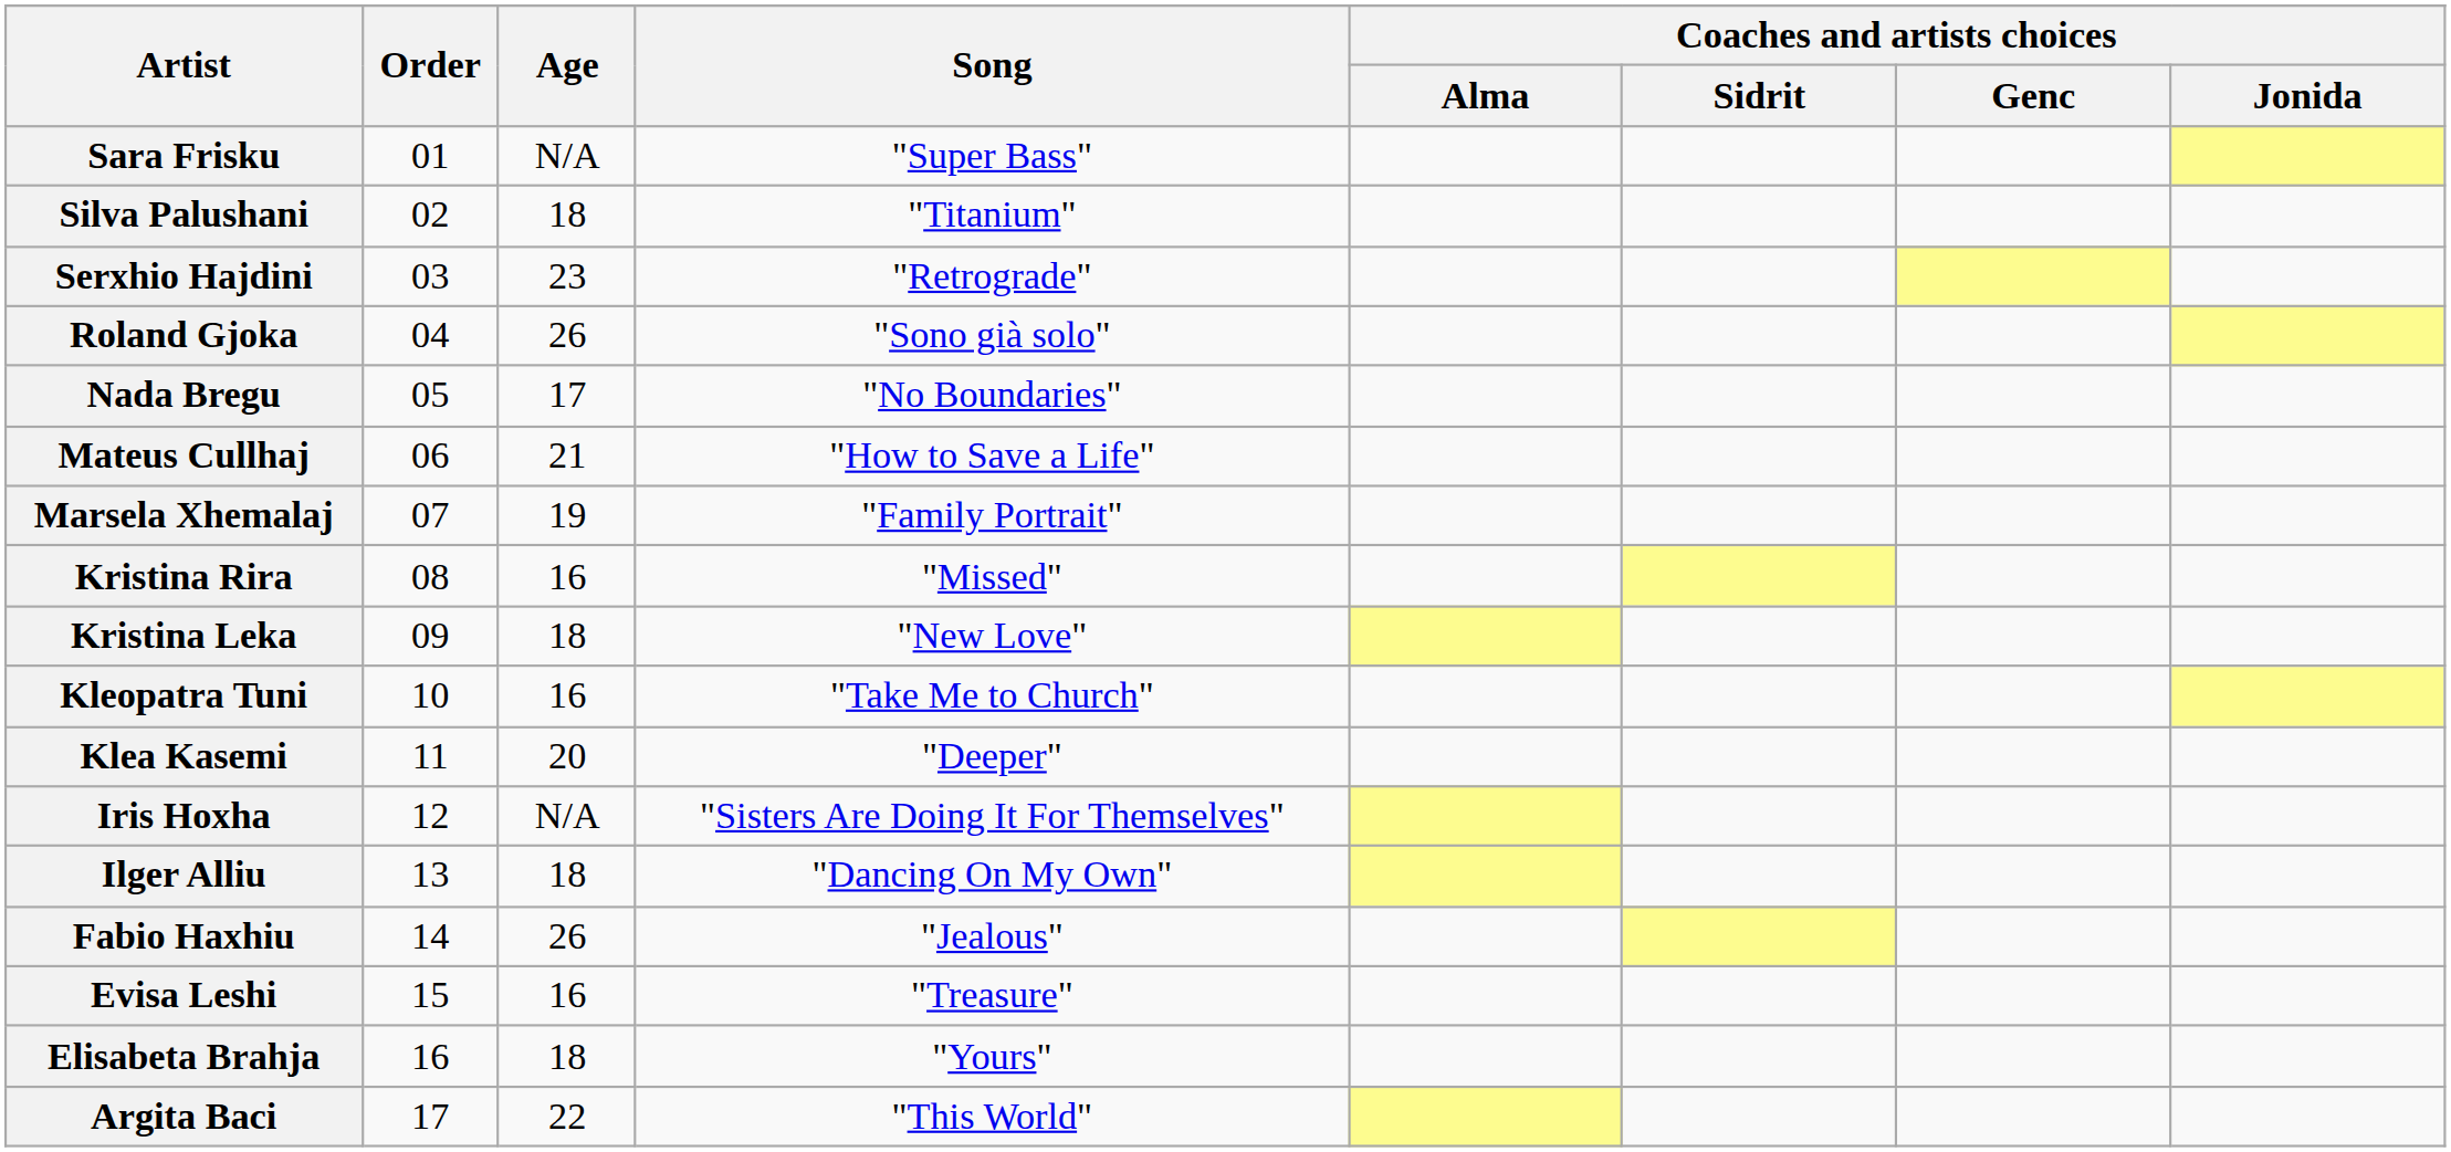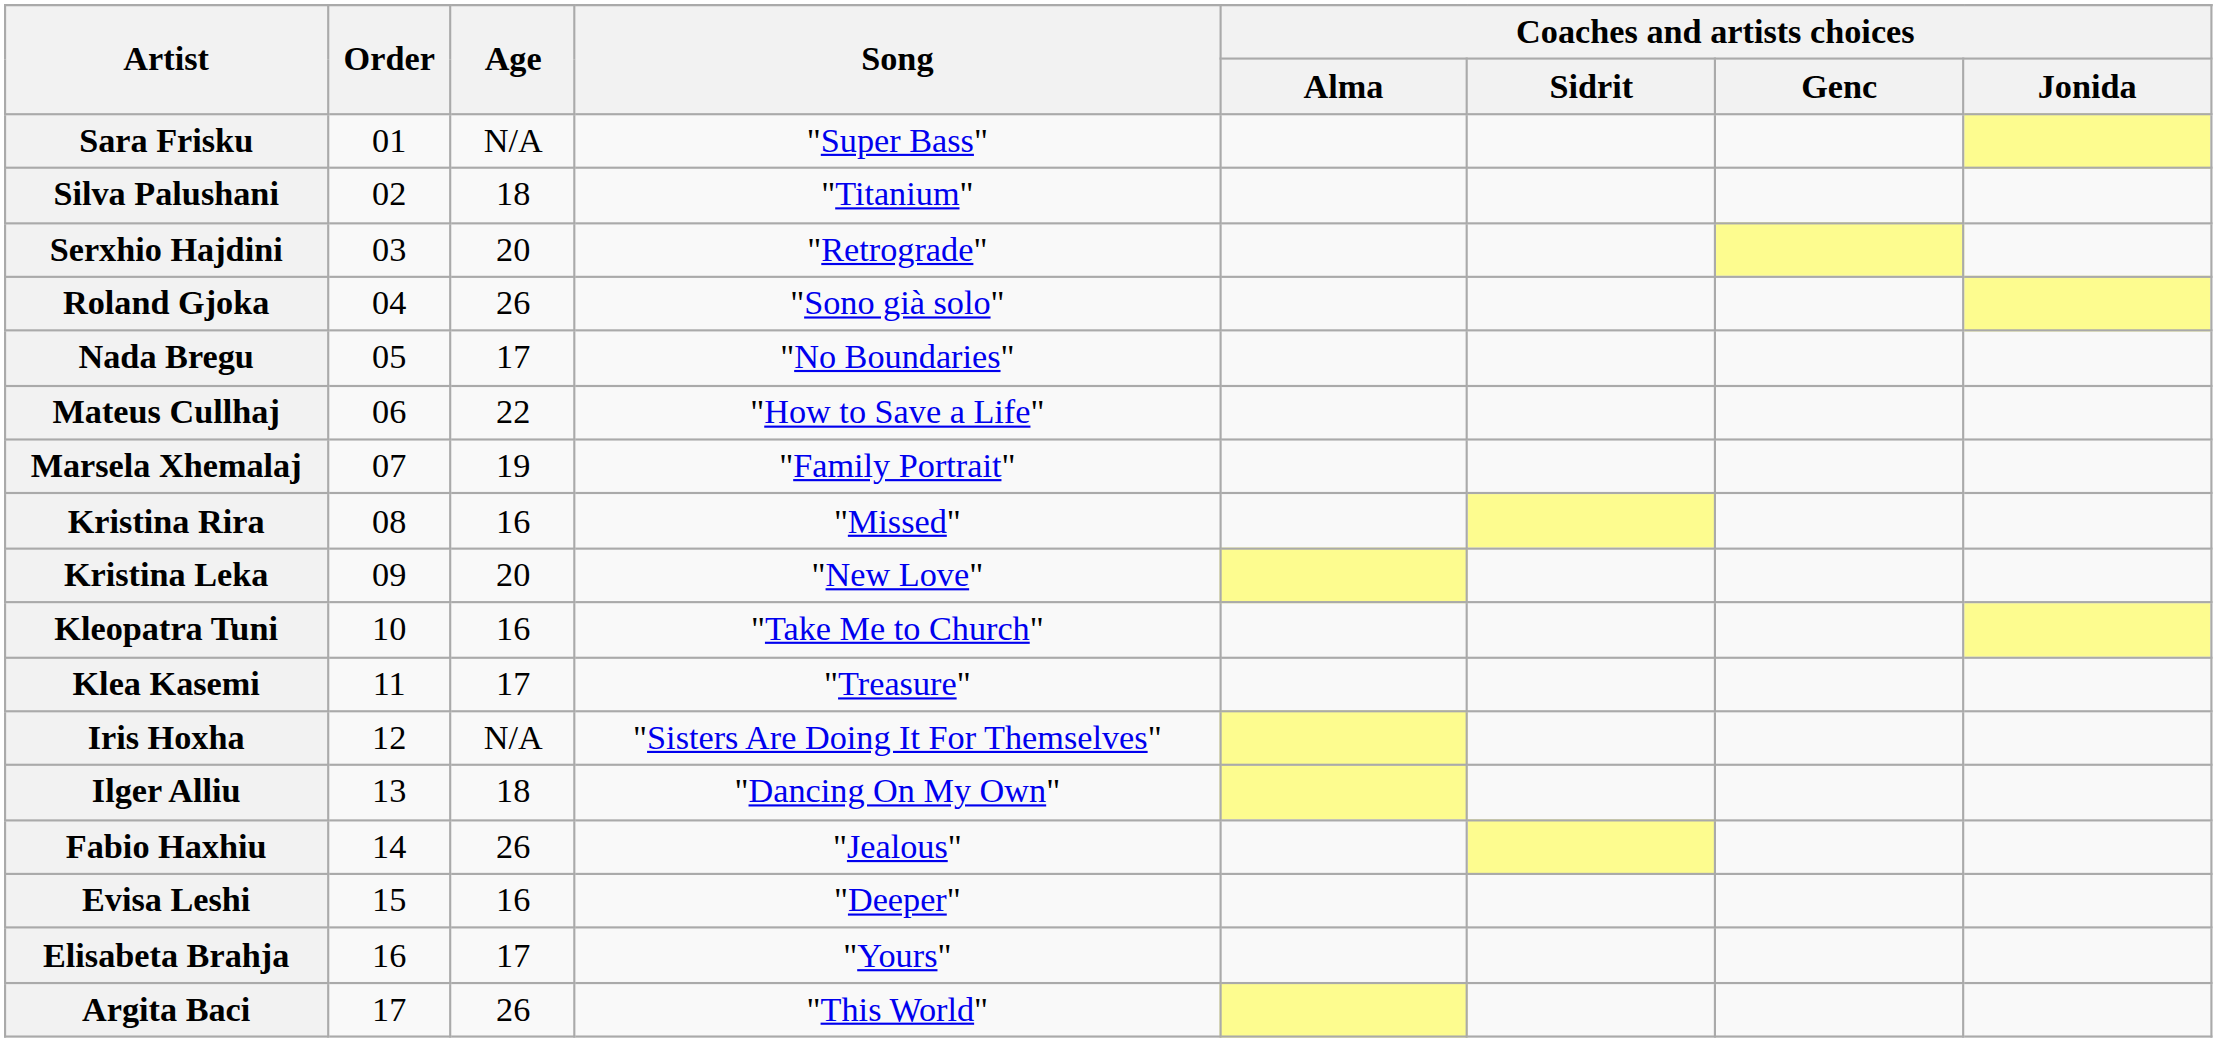Serxhio Hajdini | Age: 23 -> 20
Mateus Cullhaj | Age: 21 -> 22
Kristina Leka | Age: 18 -> 20
Klea Kasemi | Age: 20 -> 17
Klea Kasemi | Song: "Deeper" -> "Treasure"
Evisa Leshi | Song: "Treasure" -> "Deeper"
Elisabeta Brahja | Age: 18 -> 17
Argita Baci | Age: 22 -> 26
